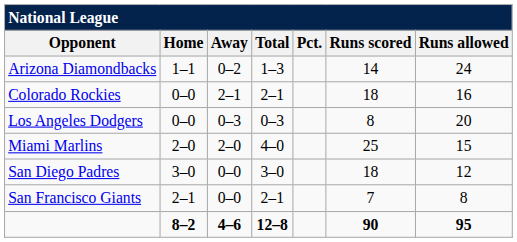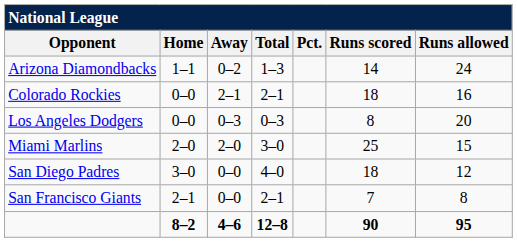Miami Marlins | Total: 4–0 -> 3–0
San Diego Padres | Total: 3–0 -> 4–0
